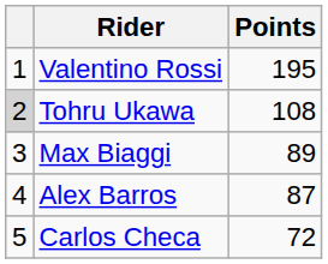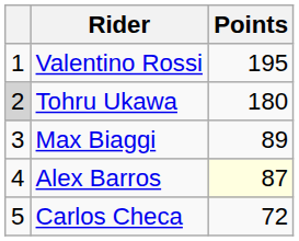Tohru Ukawa | Points: 108 -> 180
Alex Barros | Points: no background -> lightyellow background
